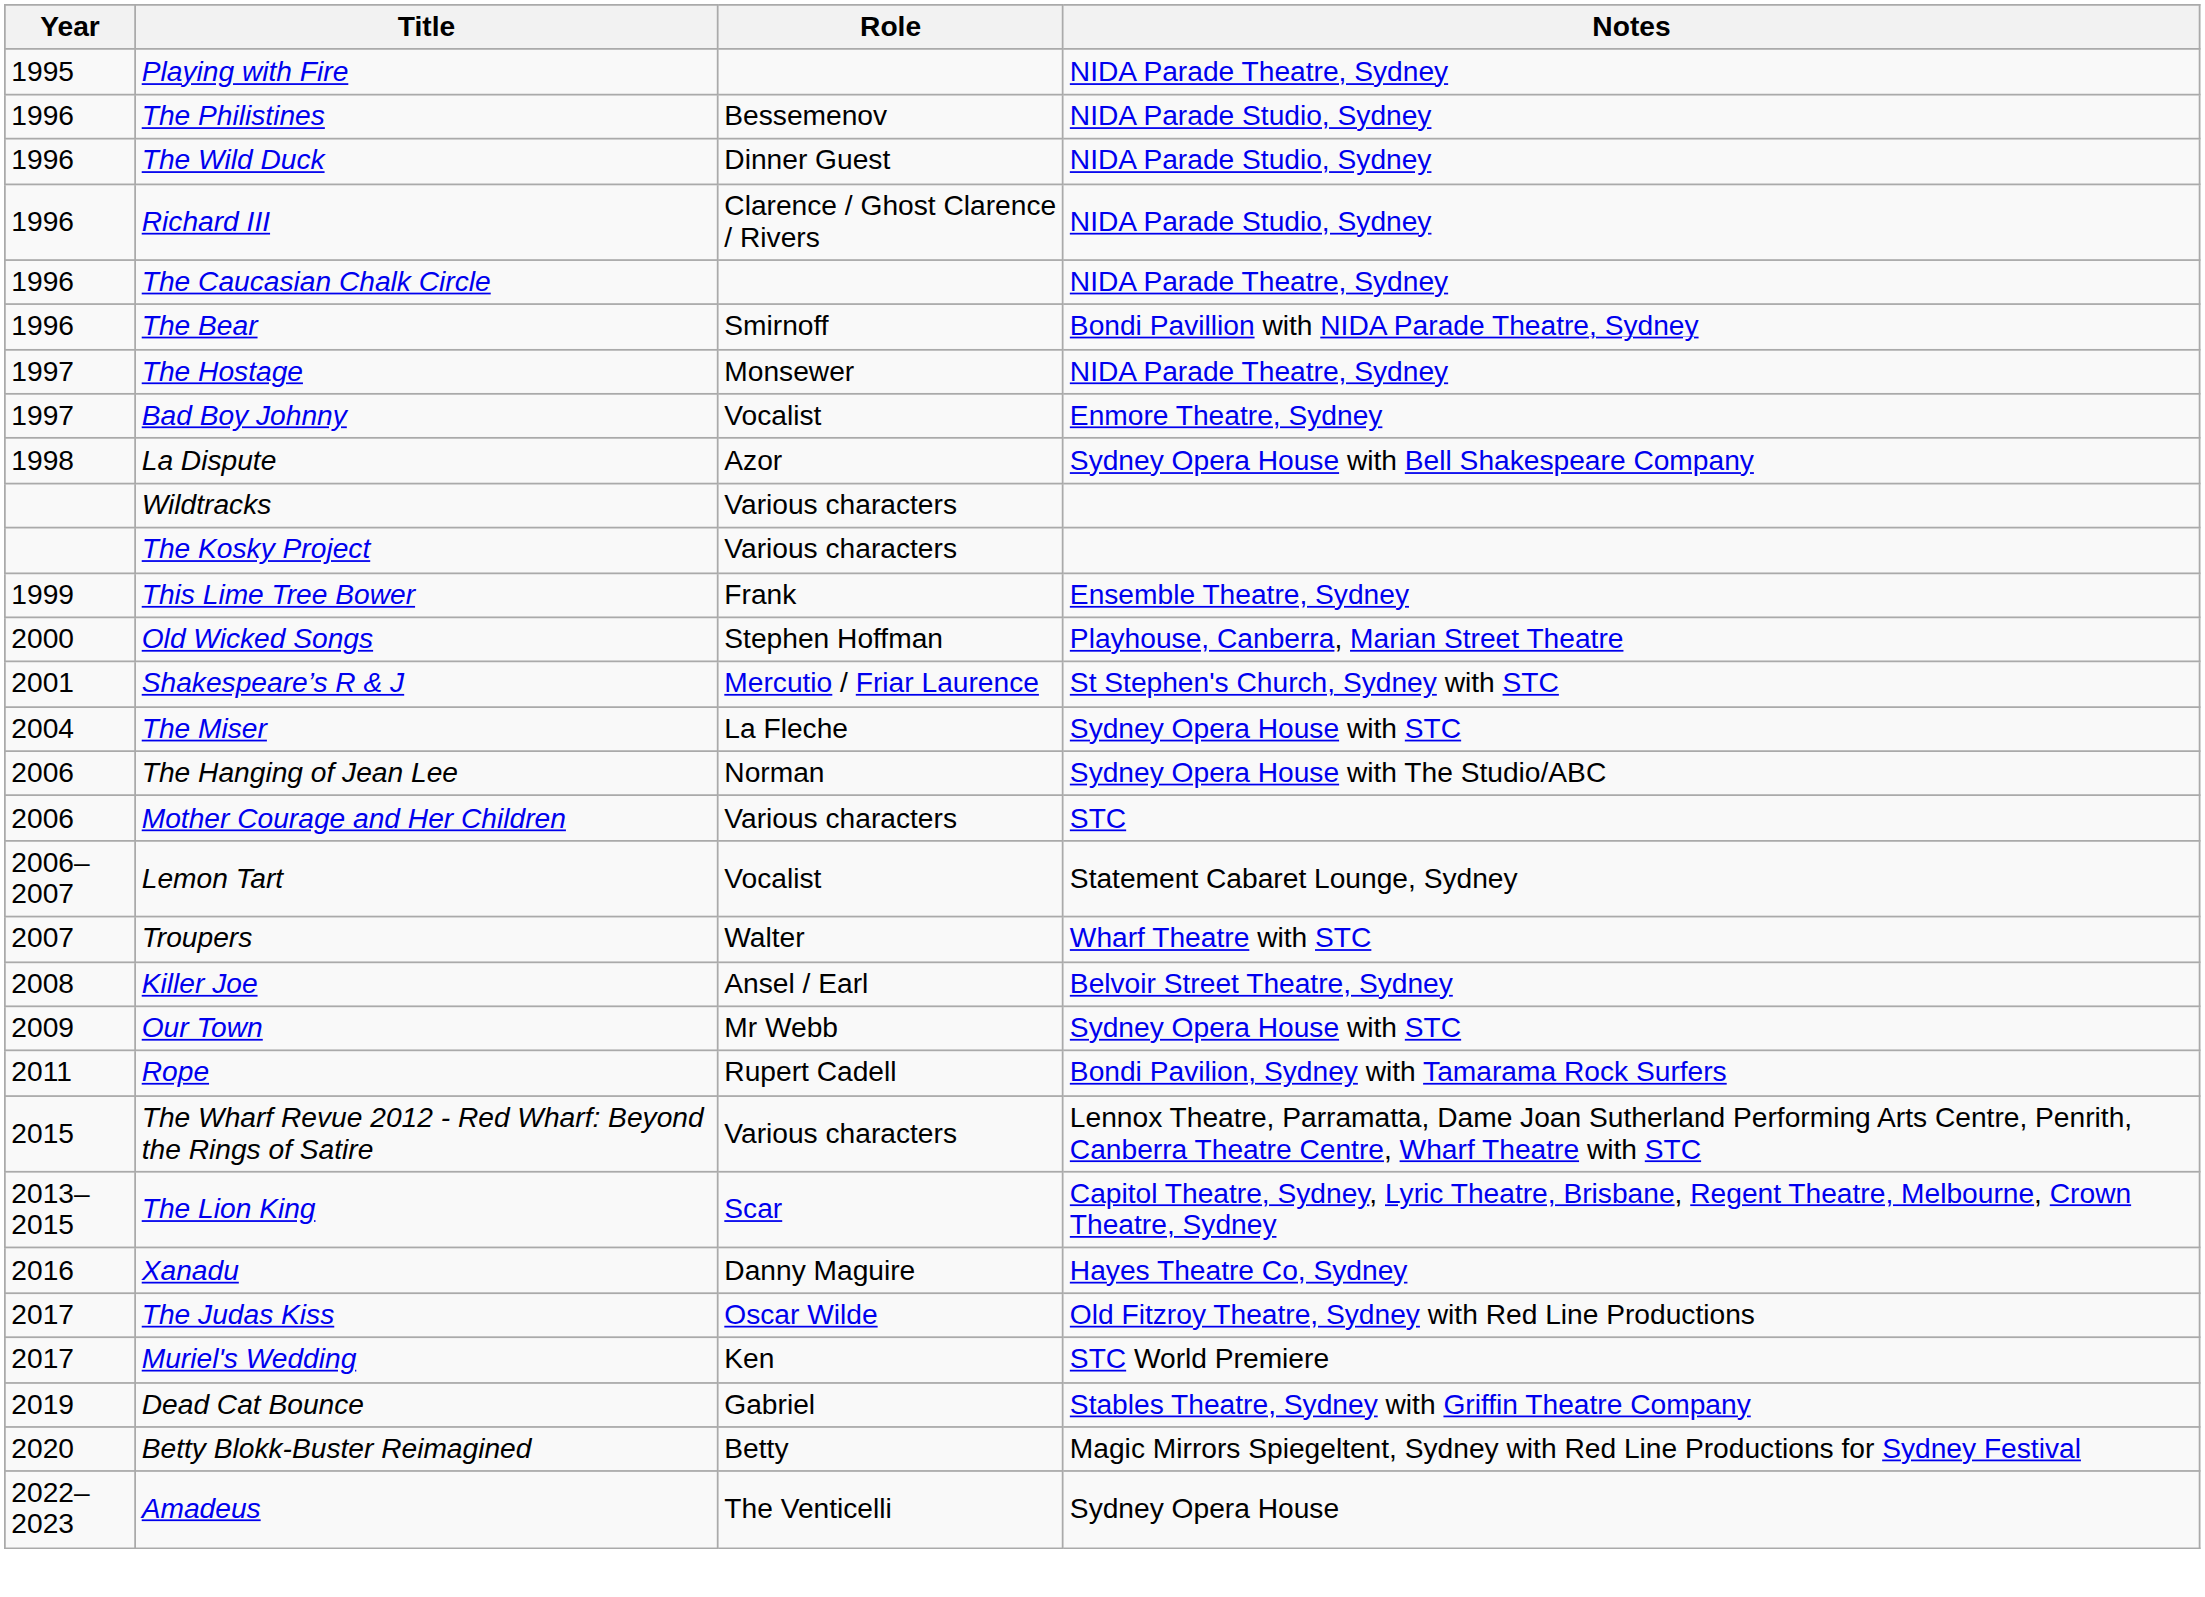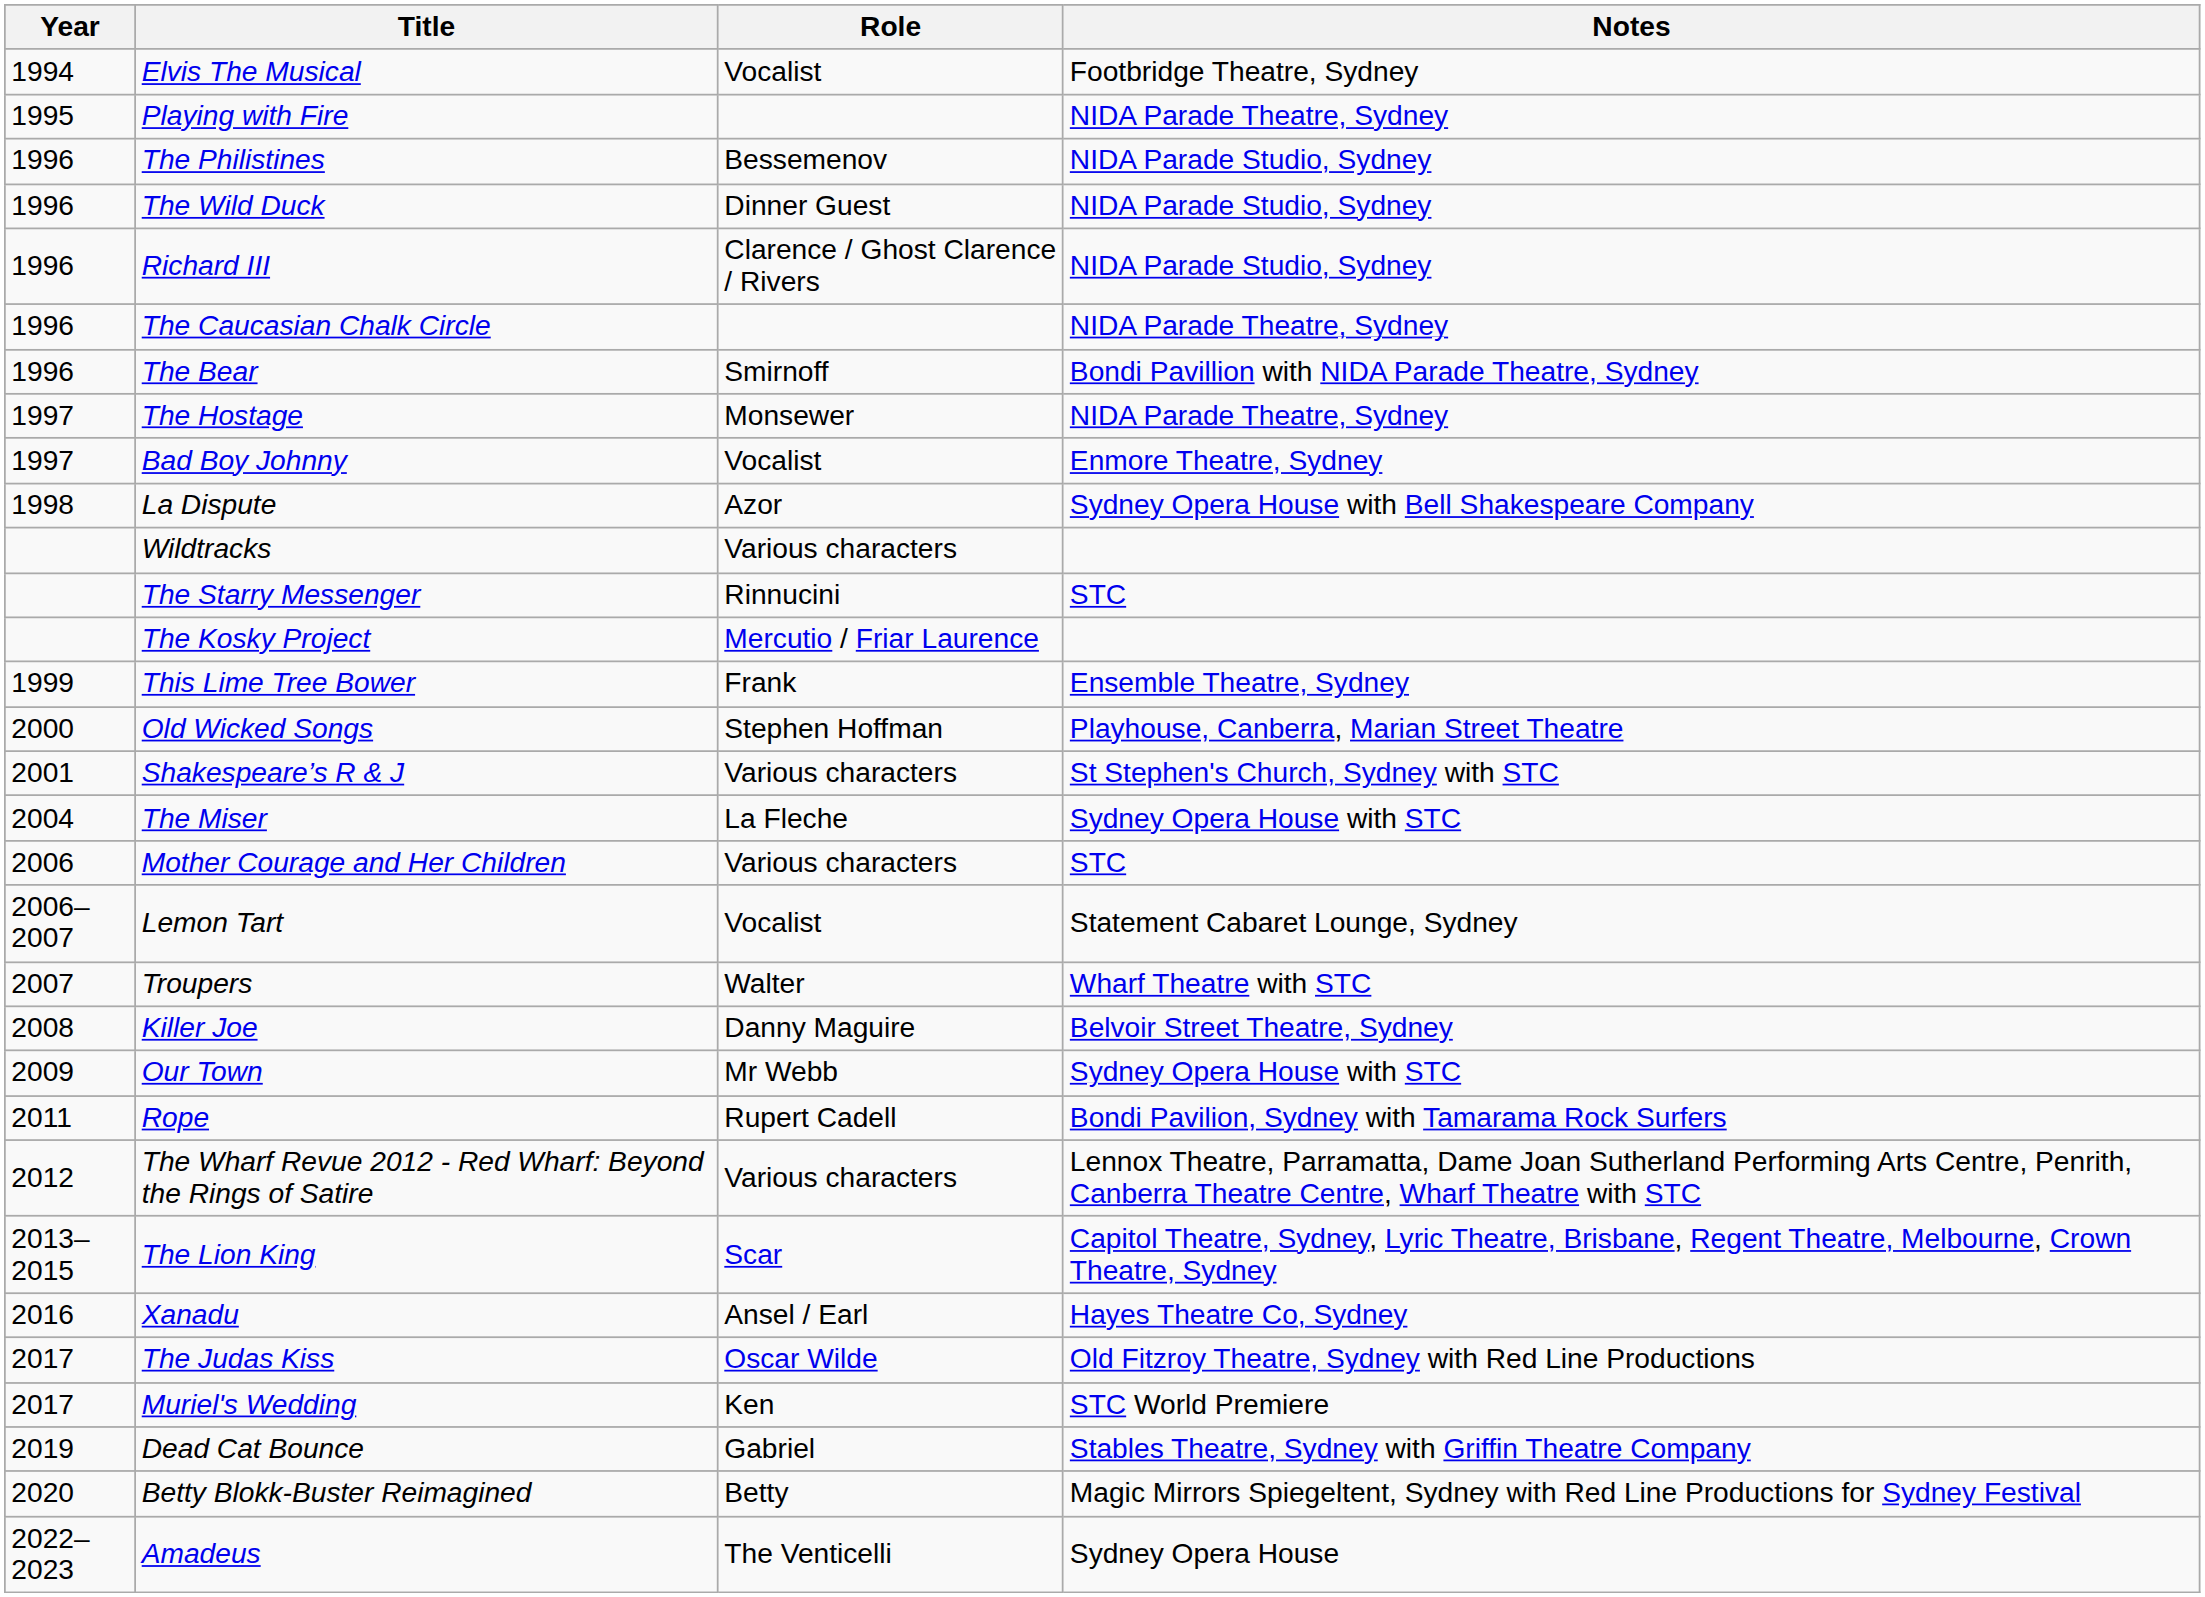+ row: 1994 | Elvis The Musical | Vocalist | Footbridge Theatre, Sydney
+ row: The Starry Messenger | Rinnucini | STC
The Kosky Project | Role: Various characters -> Mercutio / Friar Laurence
Shakespeare’s R & J | Role: Mercutio / Friar Laurence -> Various characters
- row: 2006 | The Hanging of Jean Lee | Norman | Sydney Opera House with The Studio/ABC
Killer Joe | Role: Ansel / Earl -> Danny Maguire
The Wharf Revue 2012 - Red Wharf: Beyond the Rings of Satire | Year: 2015 -> 2012
Xanadu | Role: Danny Maguire -> Ansel / Earl
